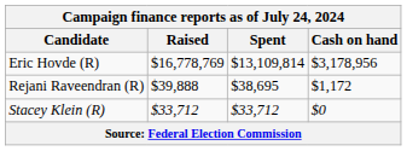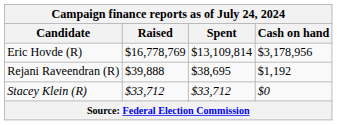Rejani Raveendran (R) | Cash on hand: $1,172 -> $1,192
